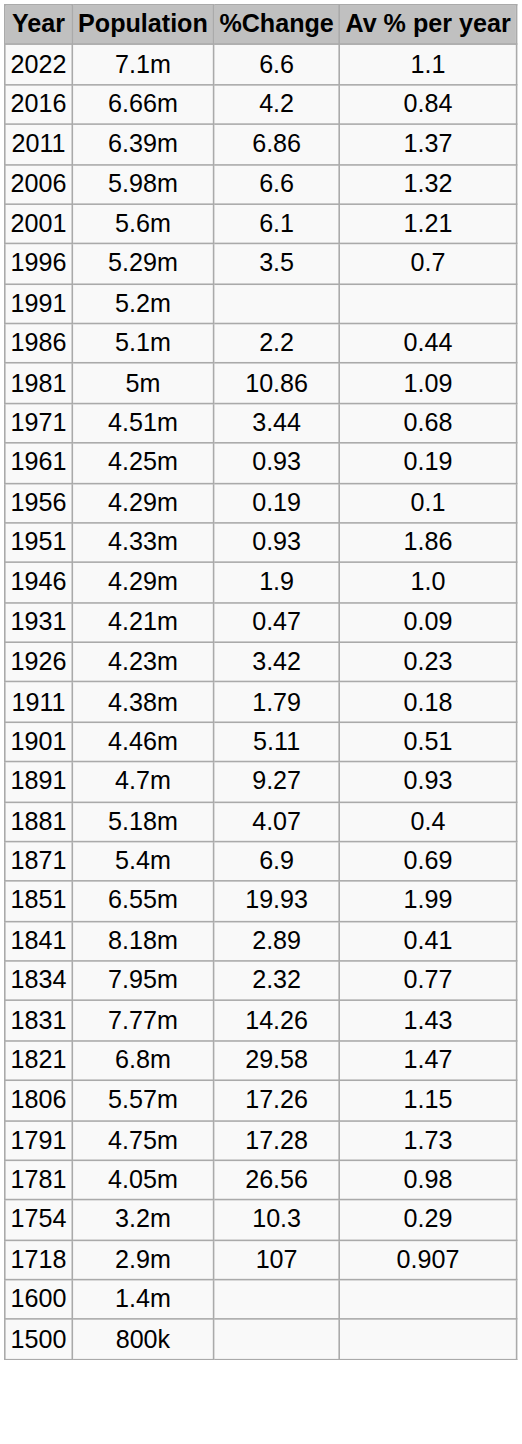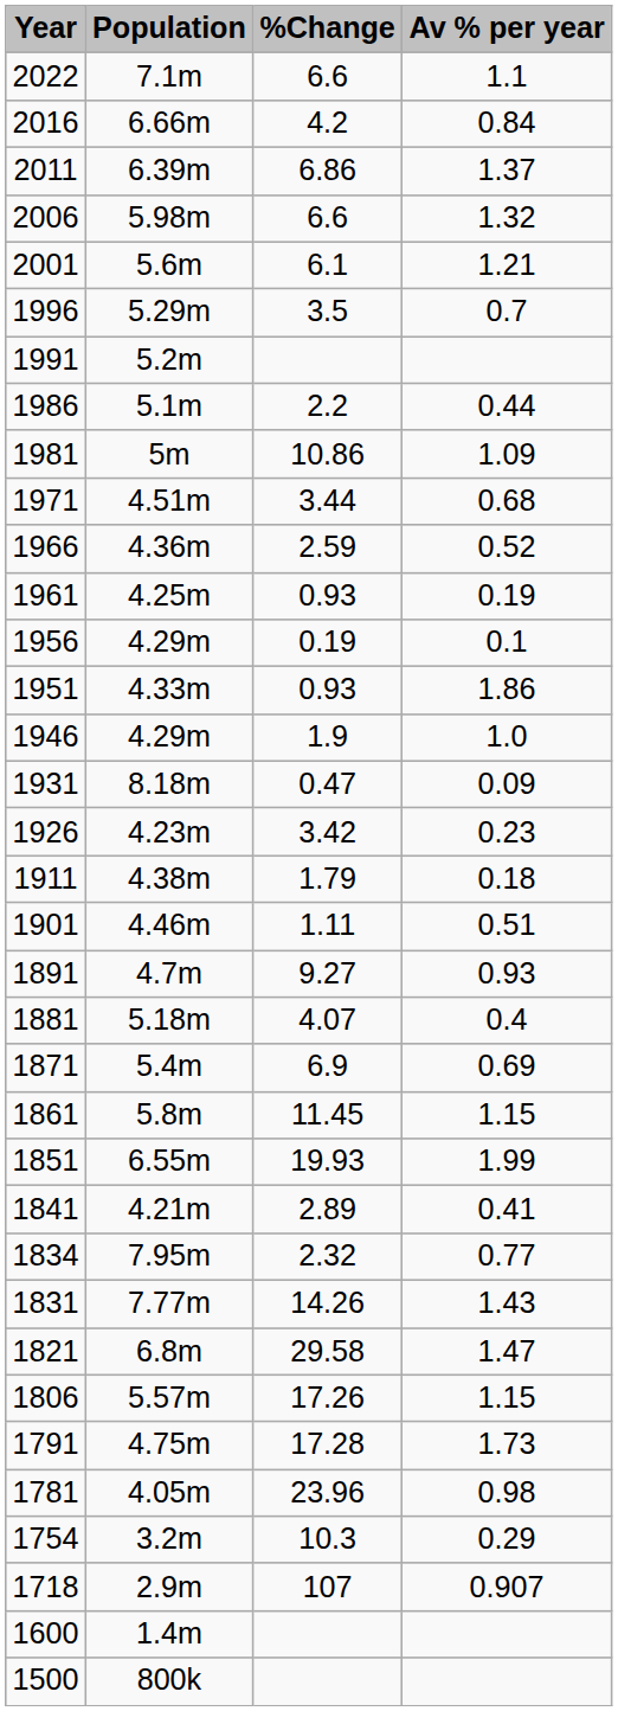+ row: 1966 | 4.36m | 2.59 | 0.52
1931 | Population: 4.21m -> 8.18m
1901 | %Change: 5.11 -> 1.11
+ row: 1861 | 5.8m | 11.45 | 1.15
1841 | Population: 8.18m -> 4.21m
1781 | %Change: 26.56 -> 23.96
